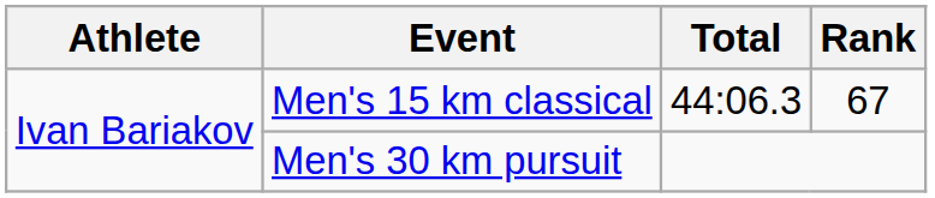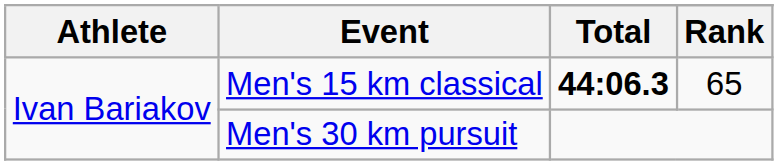Men's 15 km classical | Total: normal -> bold
Men's 15 km classical | Rank: 67 -> 65
